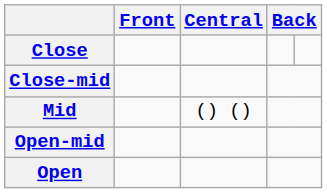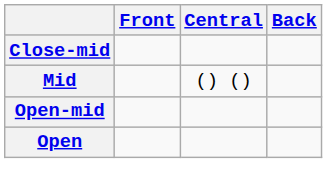- row: Close
